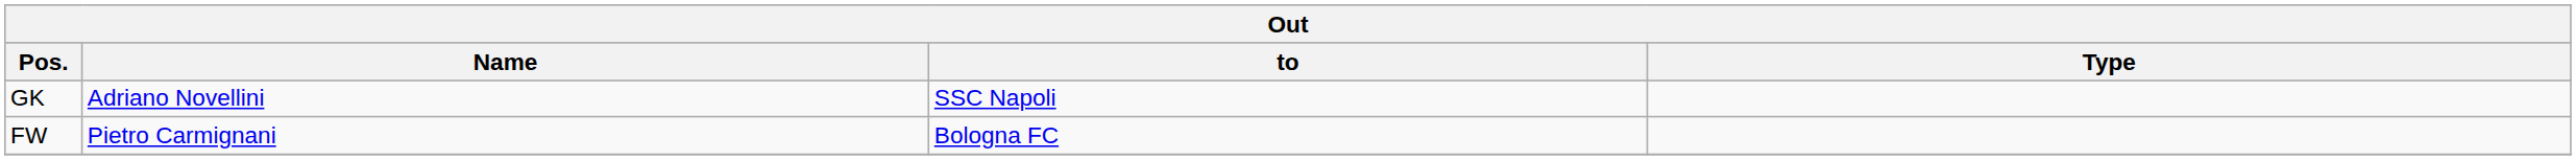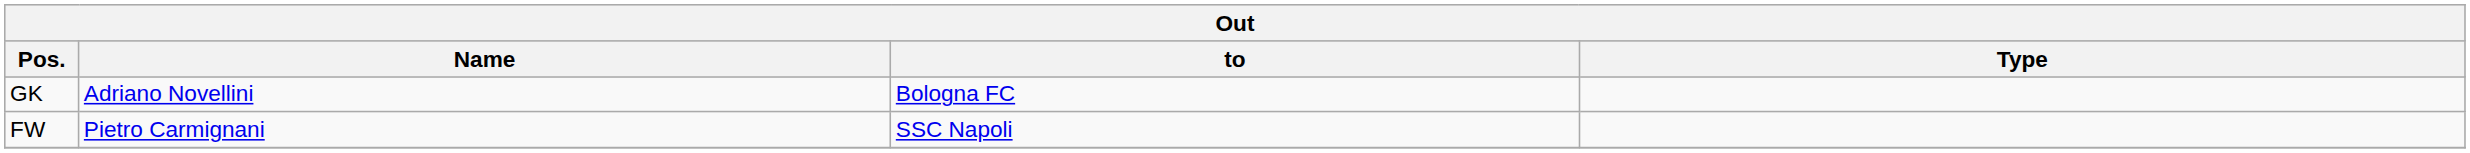GK | to: SSC Napoli -> Bologna FC
FW | to: Bologna FC -> SSC Napoli
